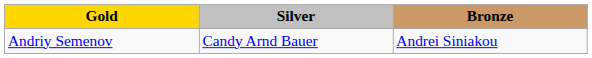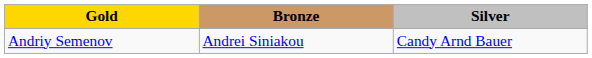columns swapped: Silver <-> Bronze
